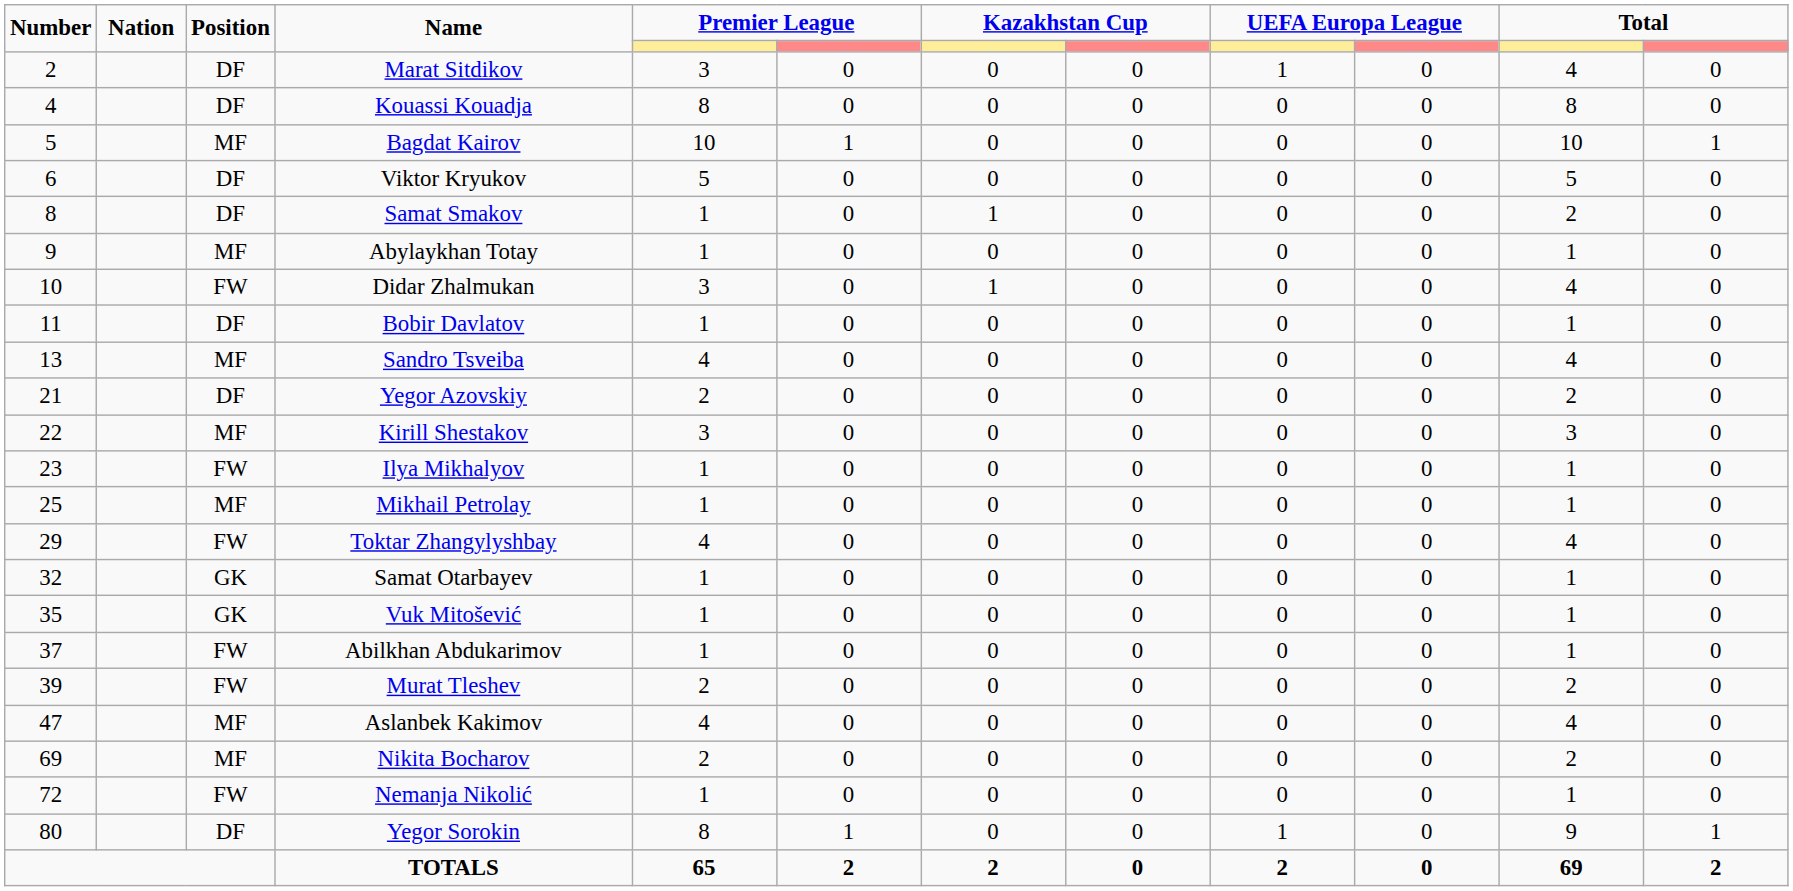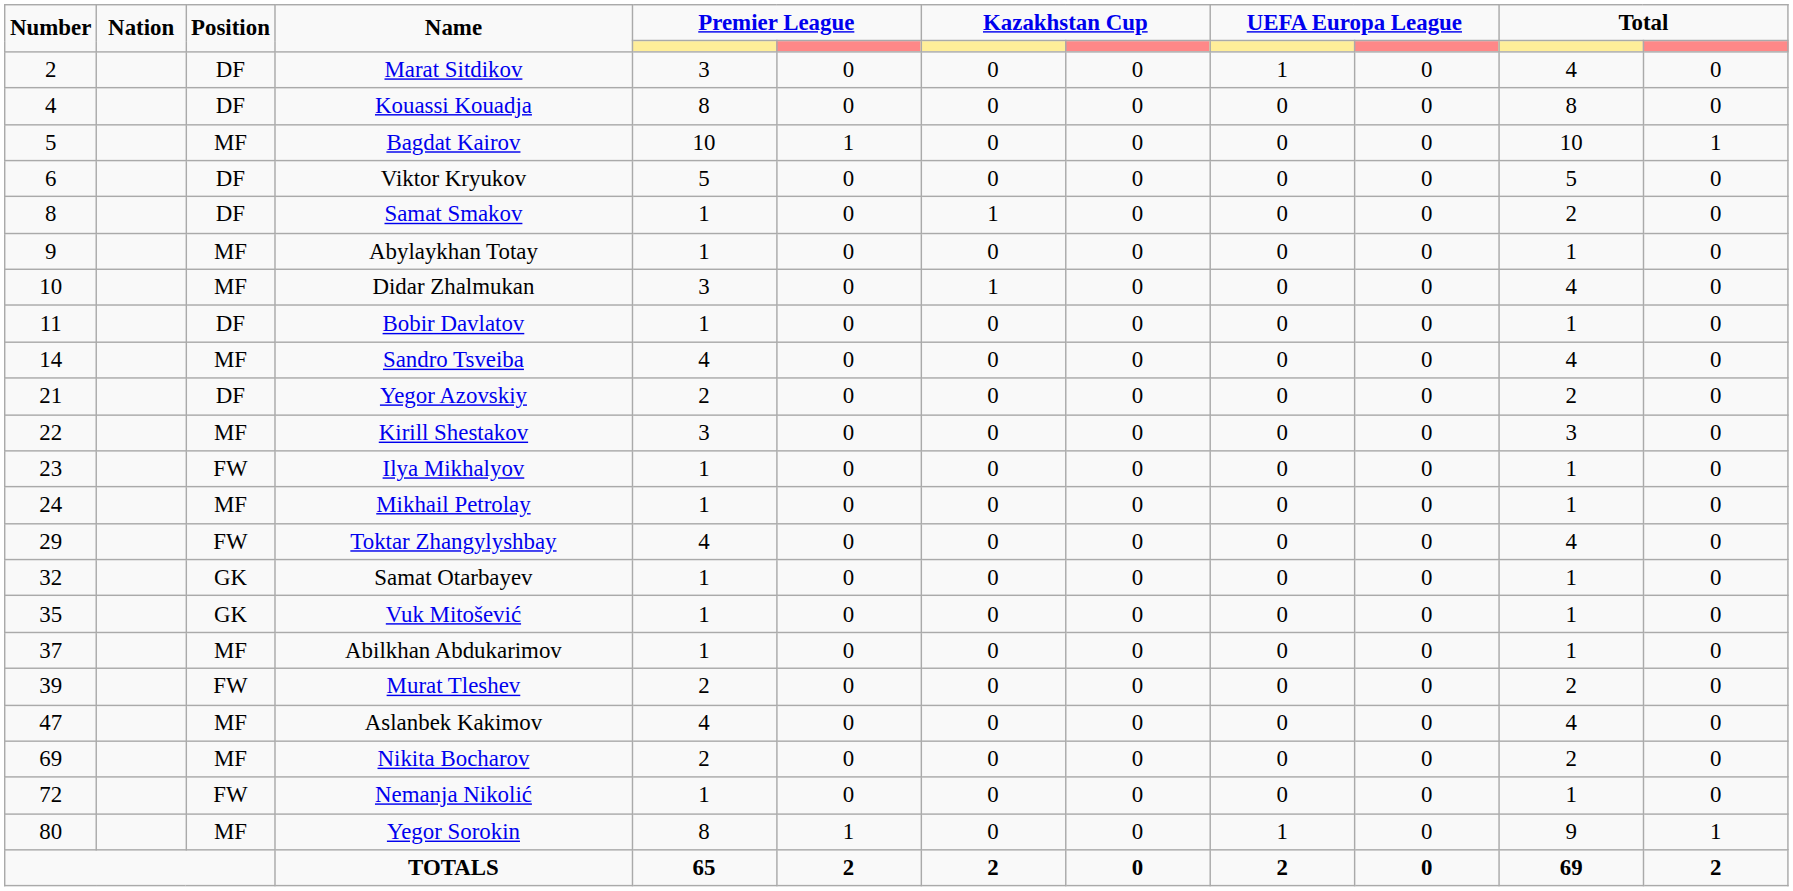Didar Zhalmukan | Position: FW -> MF
Sandro Tsveiba | Number: 13 -> 14
Mikhail Petrolay | Number: 25 -> 24
Abilkhan Abdukarimov | Position: FW -> MF
Yegor Sorokin | Position: DF -> MF
